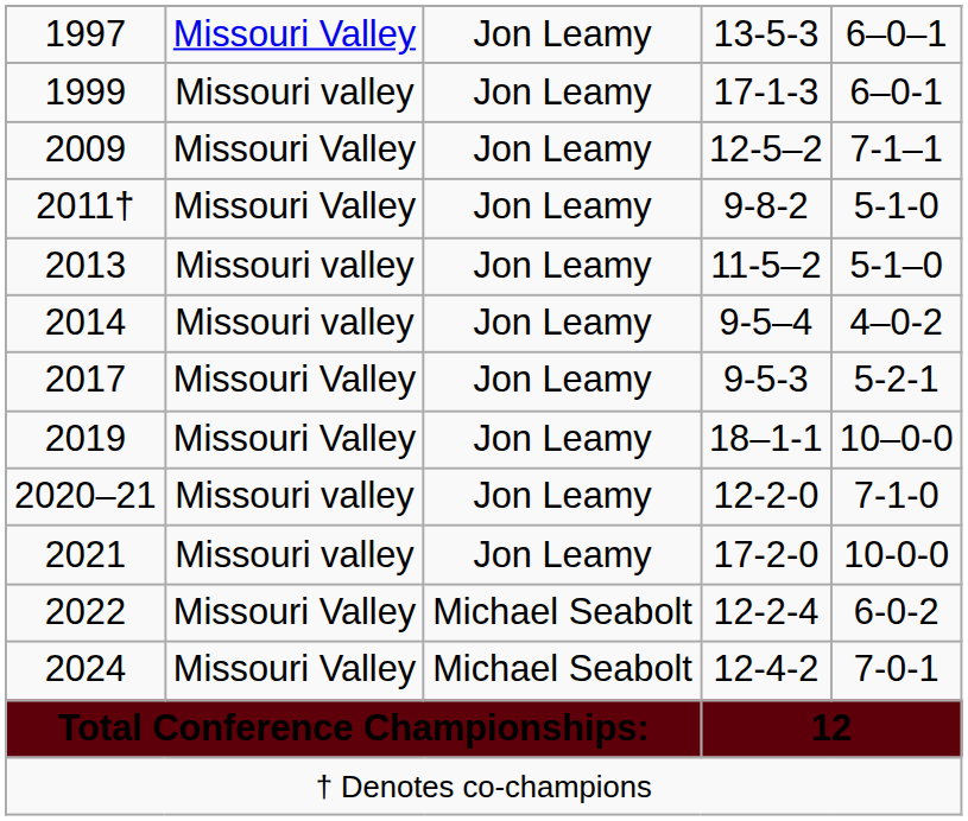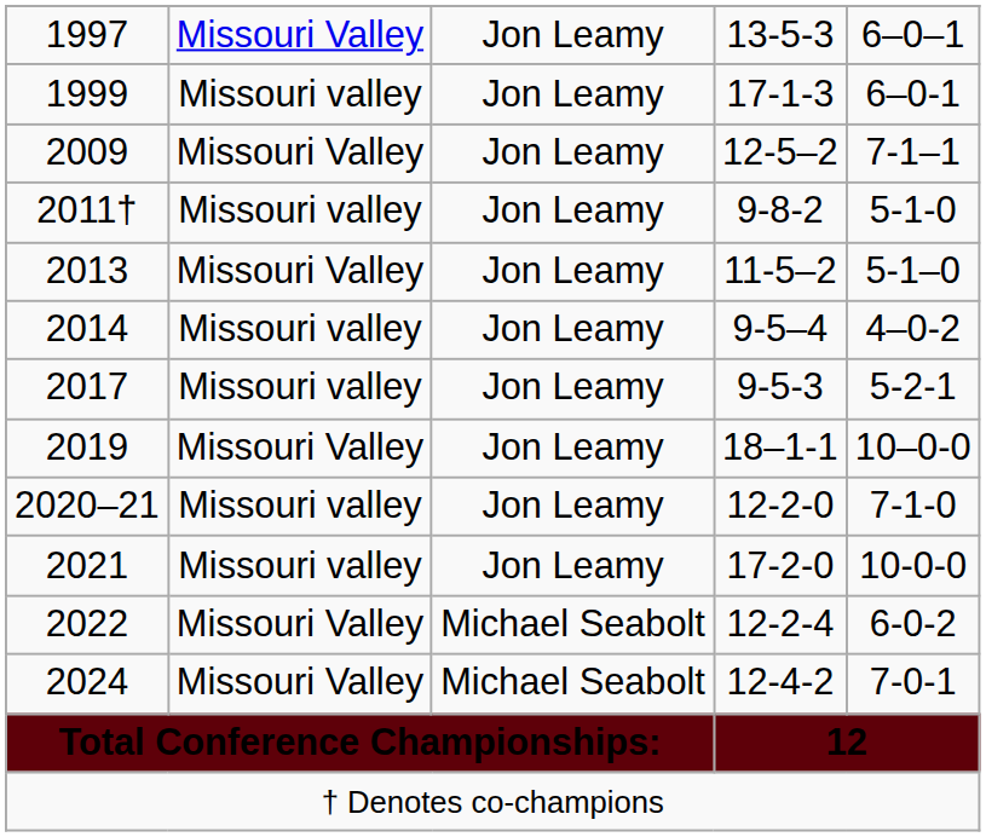2011† | column 2: Missouri Valley -> Missouri valley
2013 | column 2: Missouri valley -> Missouri Valley
2017 | column 2: Missouri Valley -> Missouri valley
